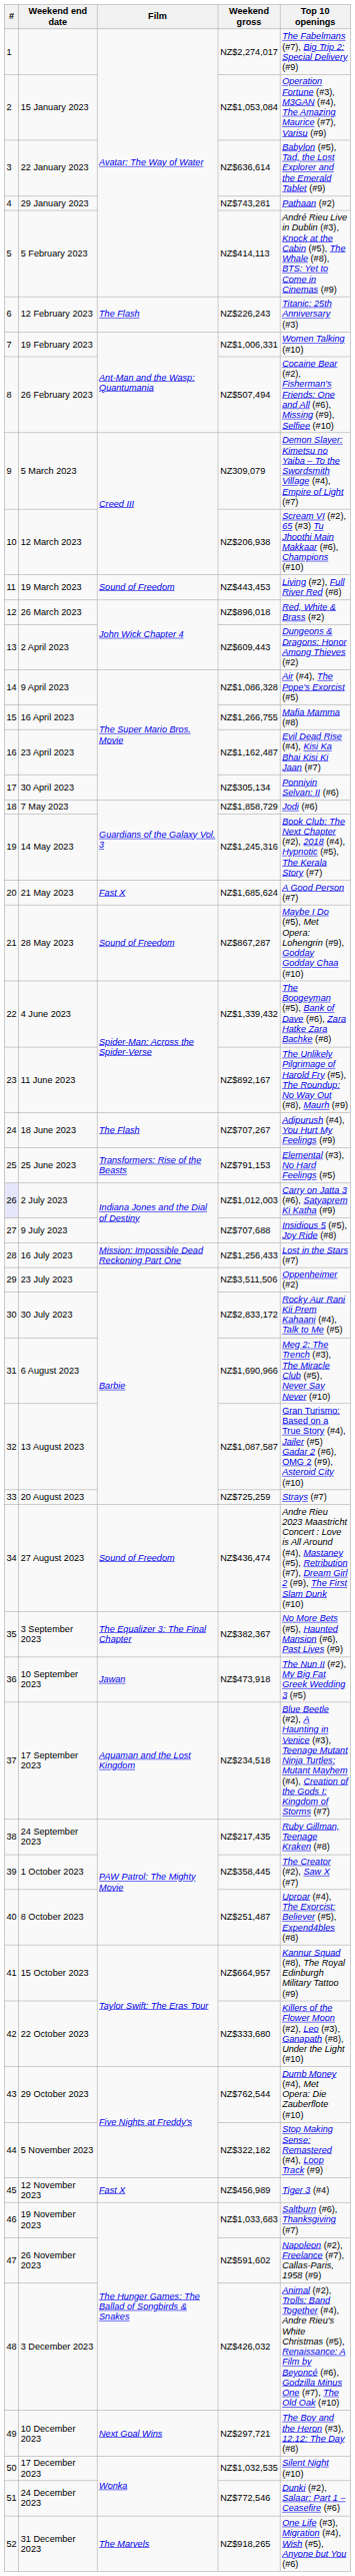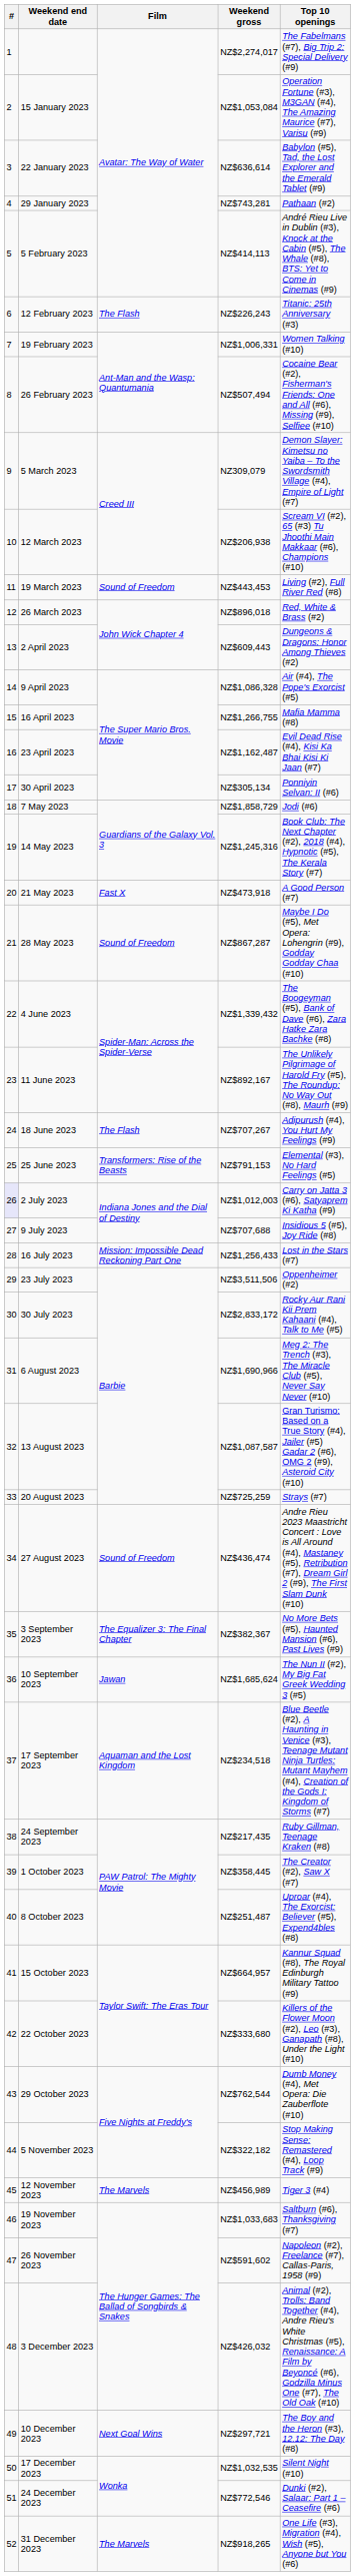21 May 2023 | Weekend gross: NZ$1,685,624 -> NZ$473,918
10 September 2023 | Weekend gross: NZ$473,918 -> NZ$1,685,624
12 November 2023 | Film: Fast X -> The Marvels
